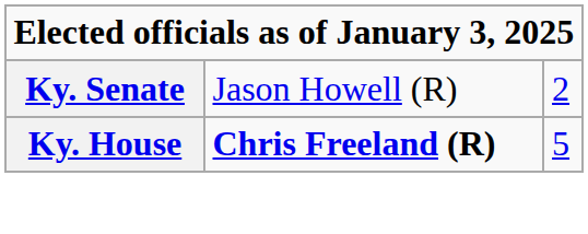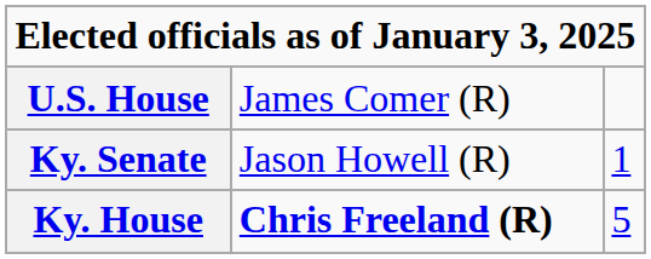+ row: U.S. House | James Comer (R)
Ky. Senate | column 3: 2 -> 1
